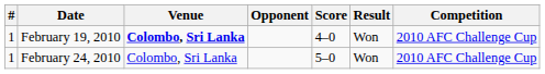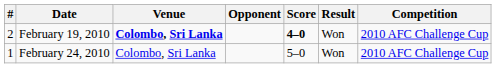February 19, 2010 | #: 1 -> 2
February 19, 2010 | Score: normal -> bold
